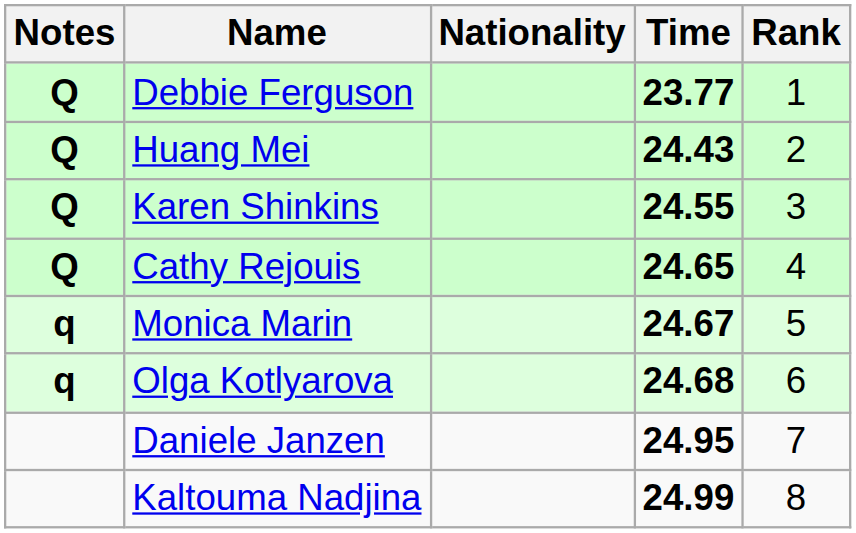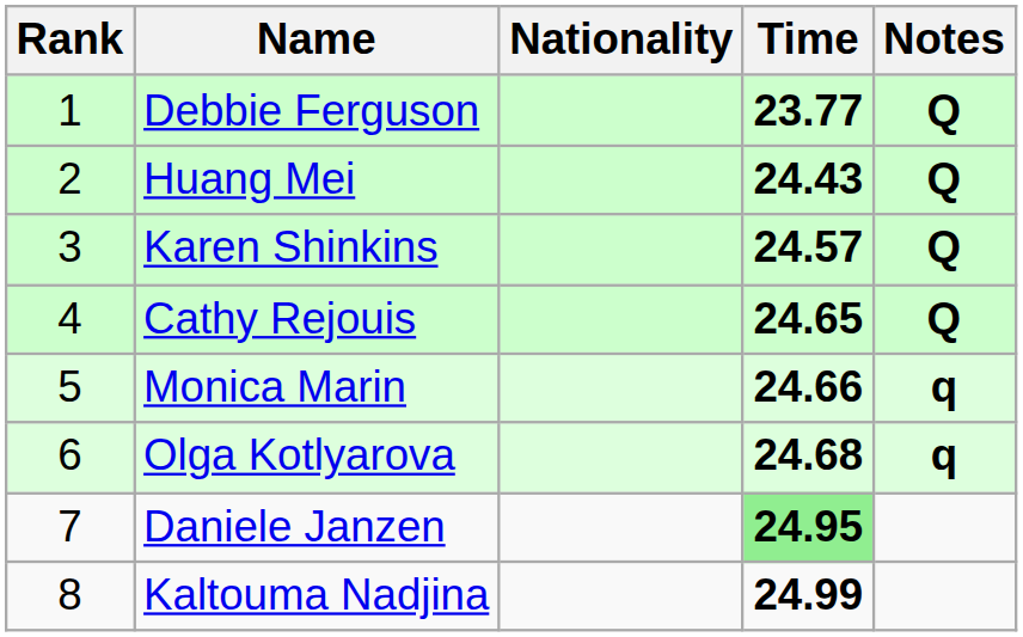columns swapped: Rank <-> Notes
Karen Shinkins | Time: 24.55 -> 24.57
Monica Marin | Time: 24.67 -> 24.66
Daniele Janzen | Time: no background -> lightgreen background
